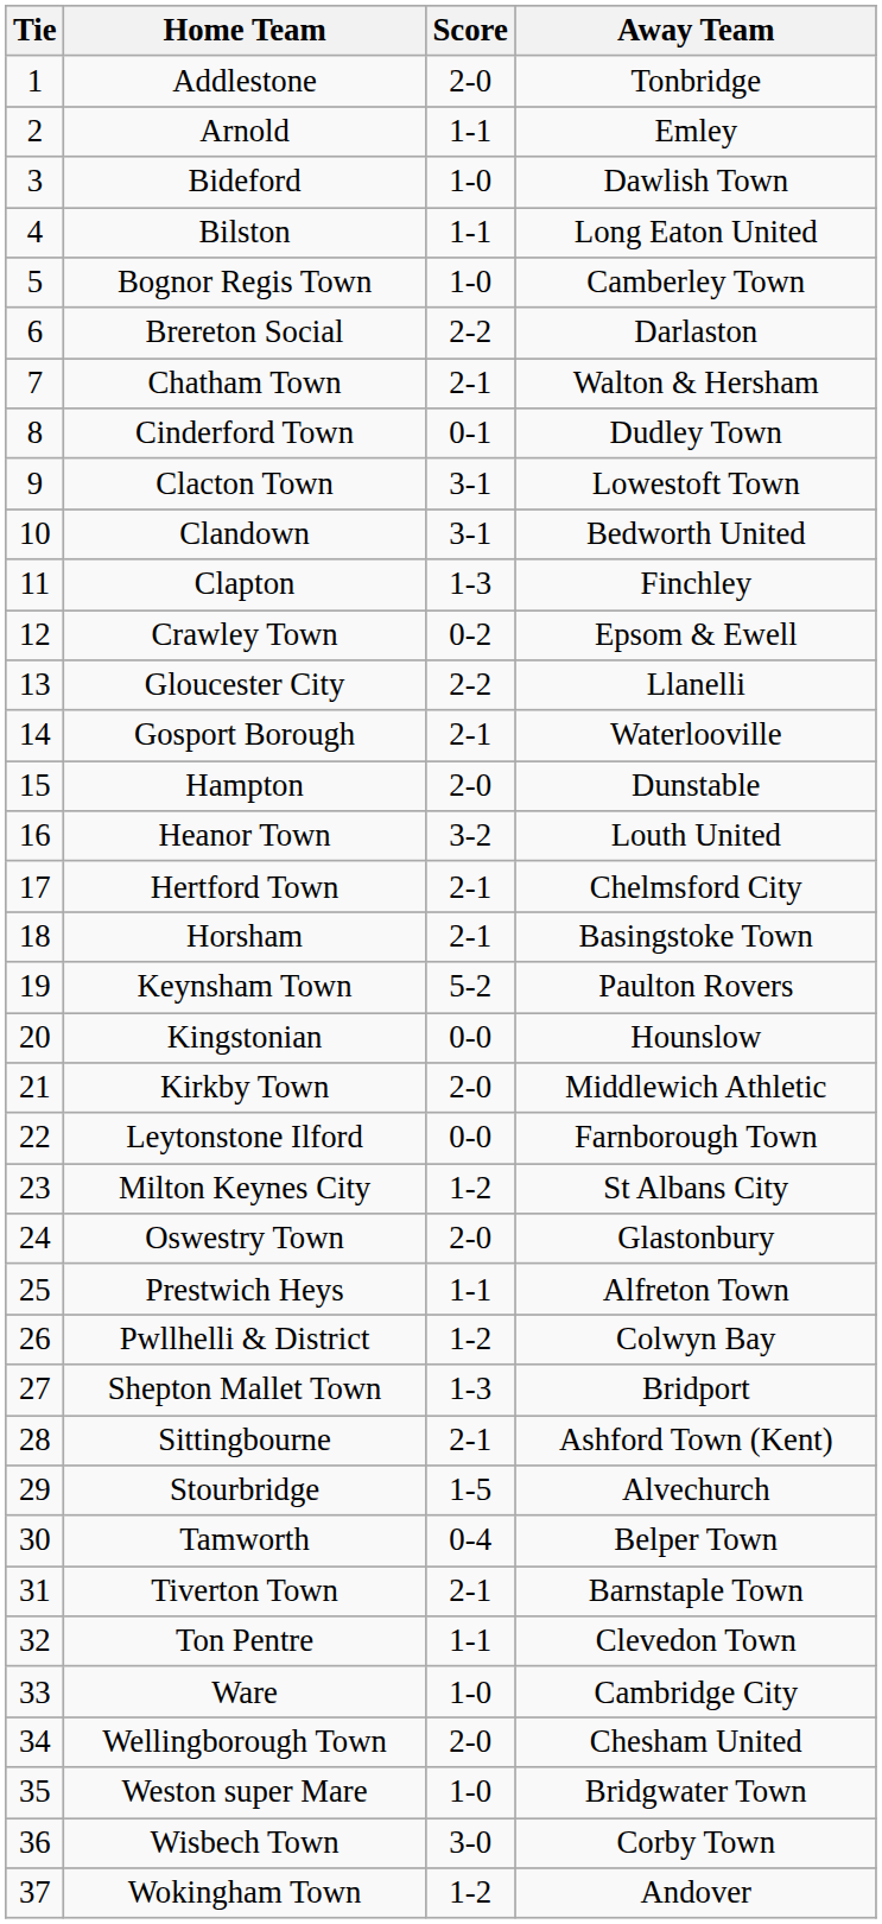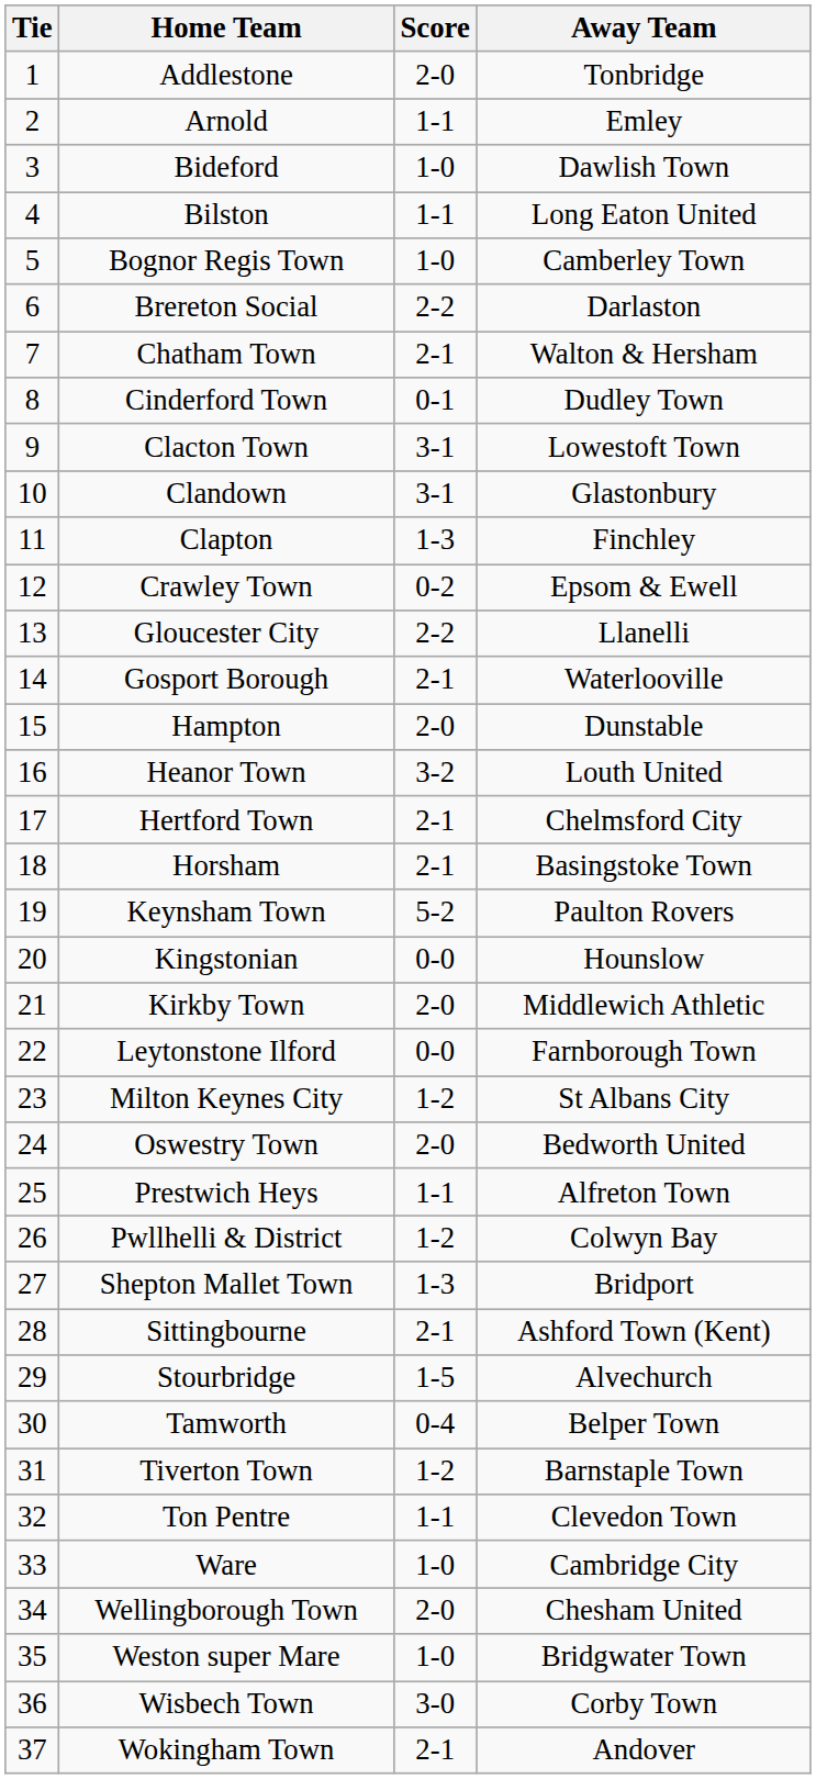Clandown | Away Team: Bedworth United -> Glastonbury
Oswestry Town | Away Team: Glastonbury -> Bedworth United
Tiverton Town | Score: 2-1 -> 1-2
Wokingham Town | Score: 1-2 -> 2-1
